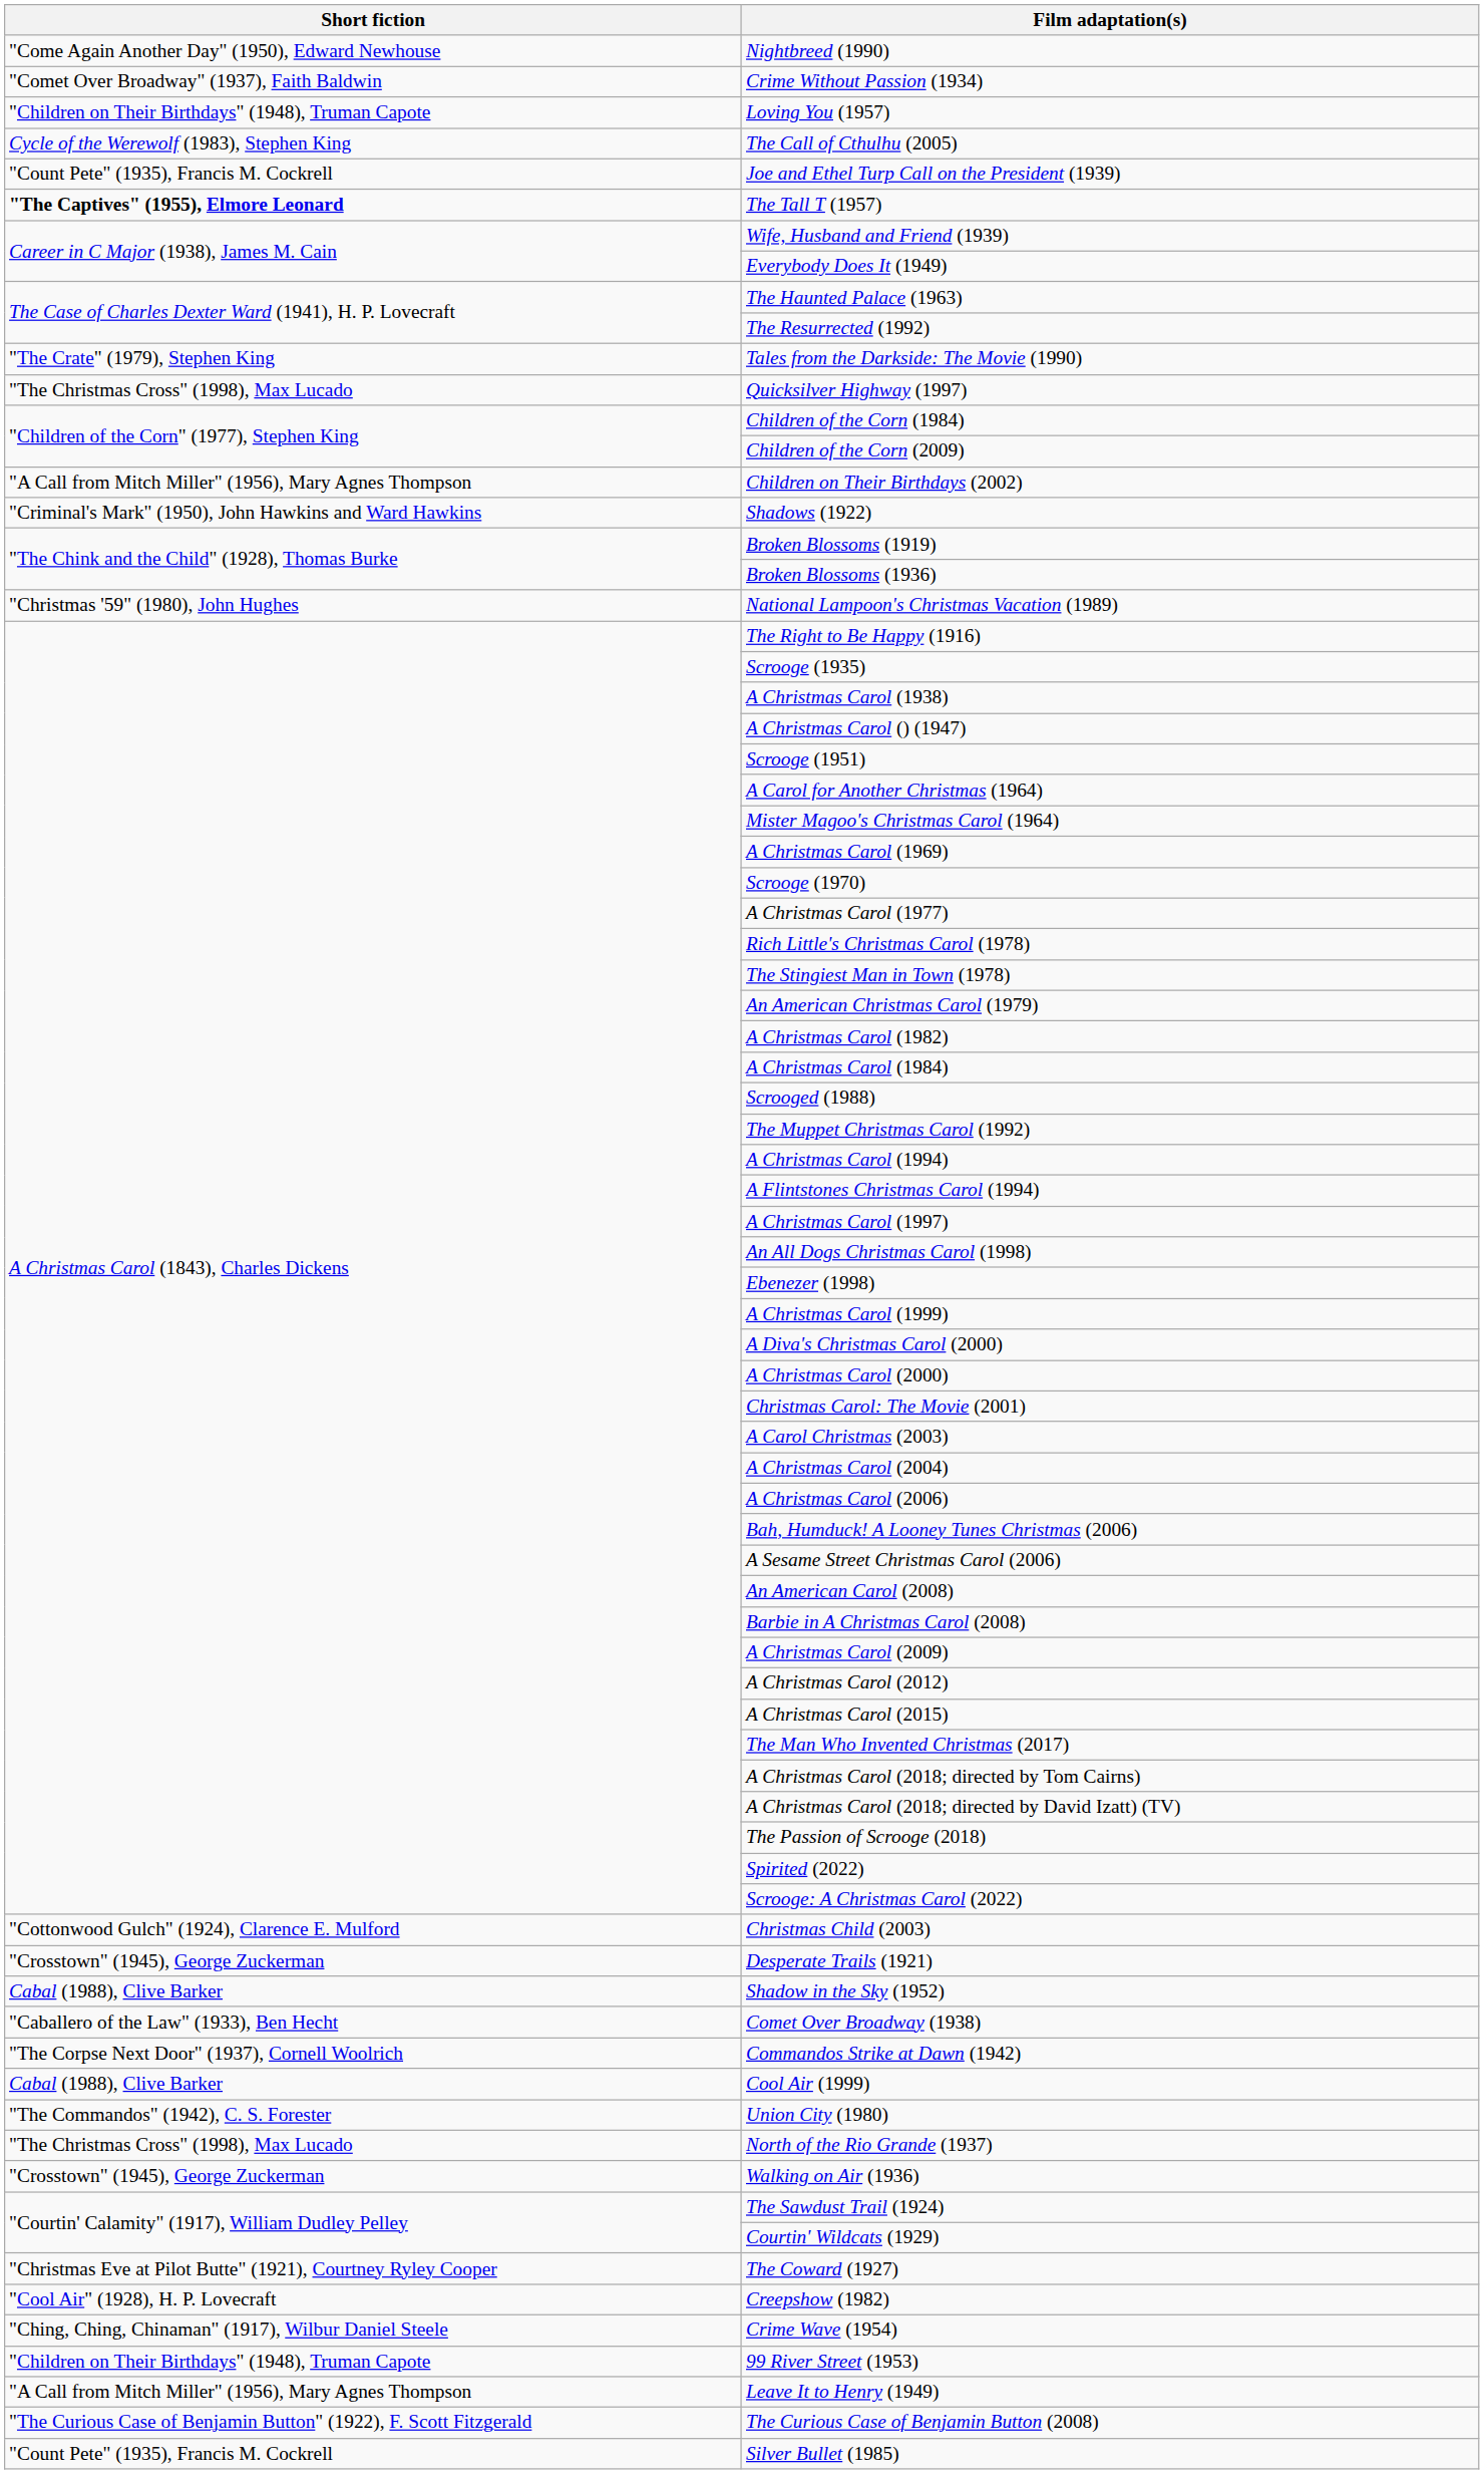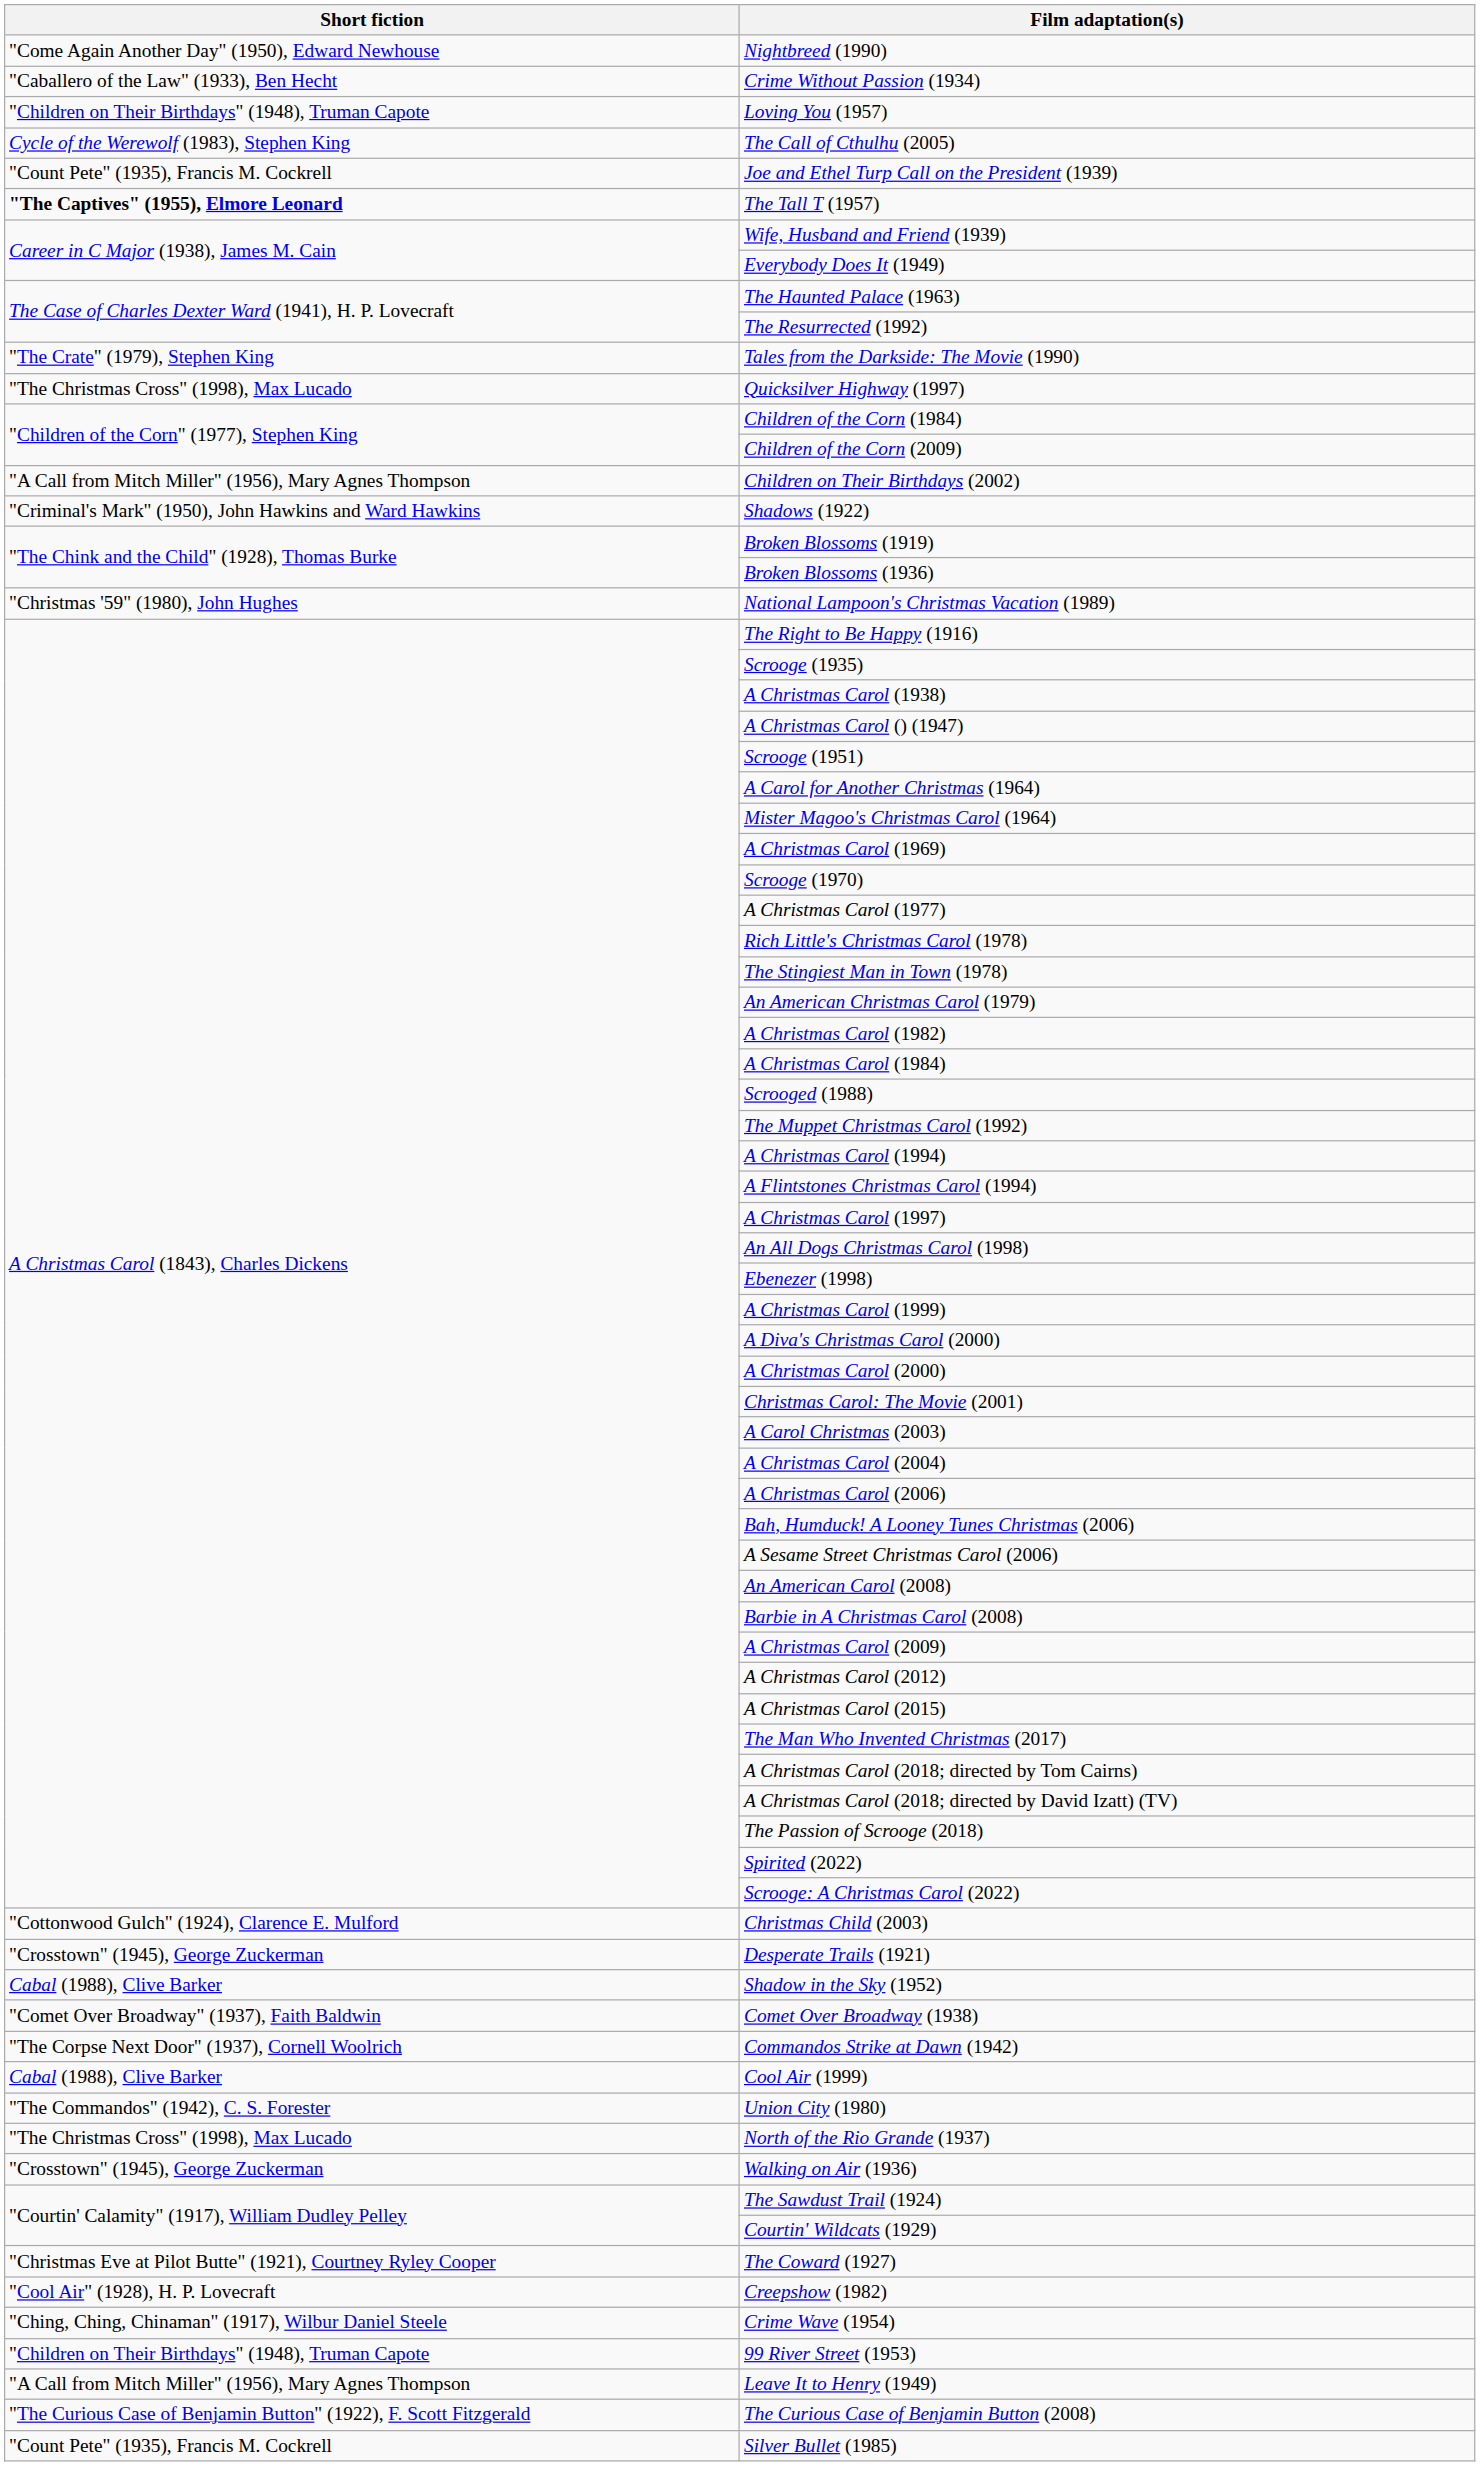Crime Without Passion (1934) | Short fiction: "Comet Over Broadway" (1937), Faith Baldwin -> "Caballero of the Law" (1933), Ben Hecht
Comet Over Broadway (1938) | Short fiction: "Caballero of the Law" (1933), Ben Hecht -> "Comet Over Broadway" (1937), Faith Baldwin
